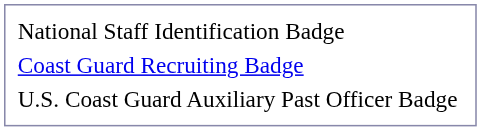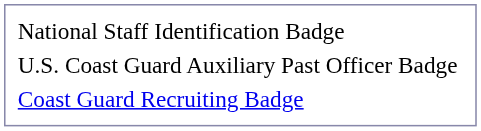rows swapped: Coast Guard Recruiting Badge <-> U.S. Coast Guard Auxiliary Past Officer Badge
